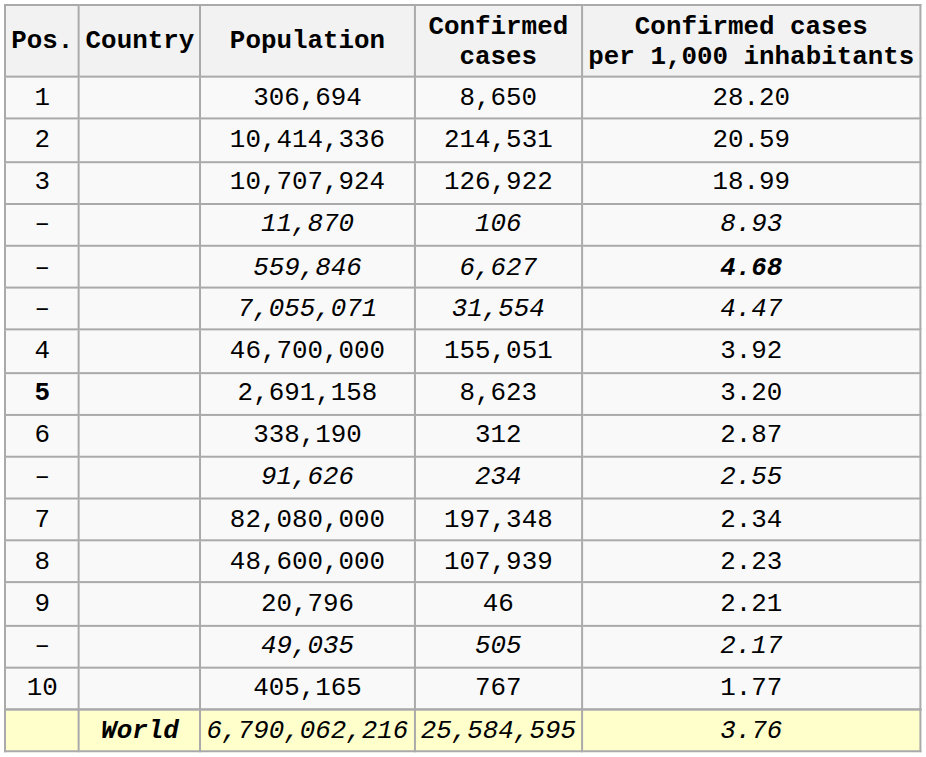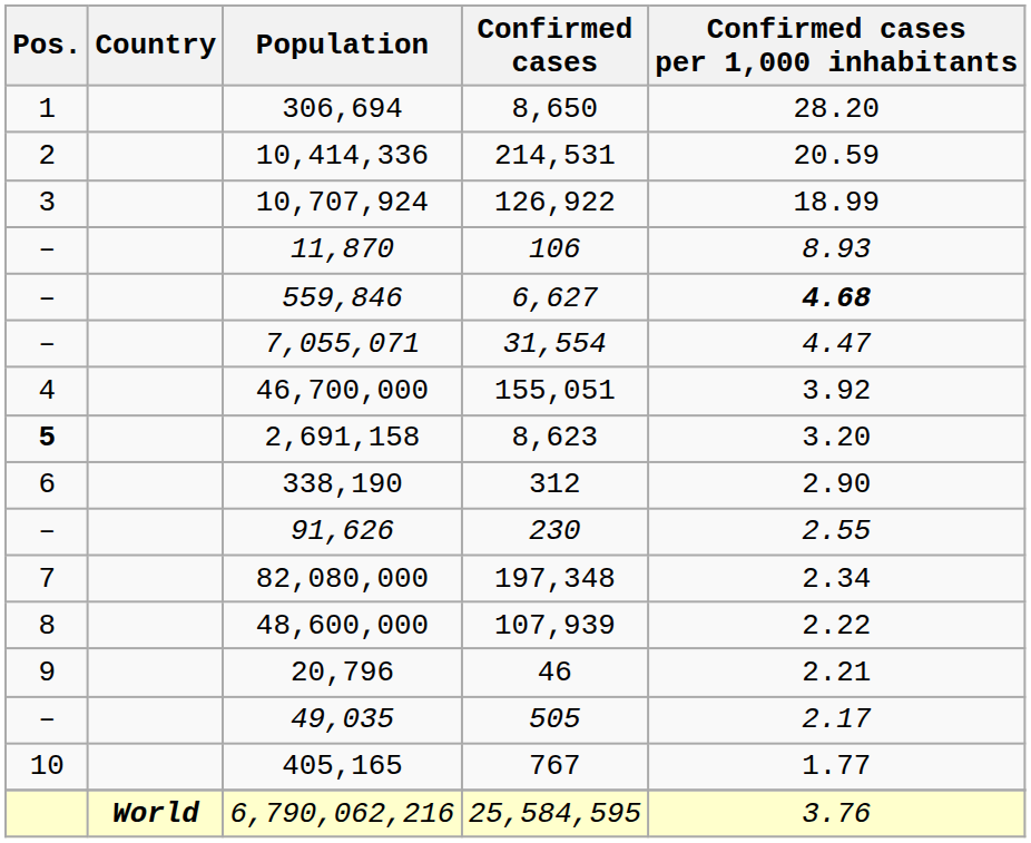338,190 | Confirmed cases per 1,000 inhabitants: 2.87 -> 2.90
91,626 | Confirmed cases: 234 -> 230
48,600,000 | Confirmed cases per 1,000 inhabitants: 2.23 -> 2.22
